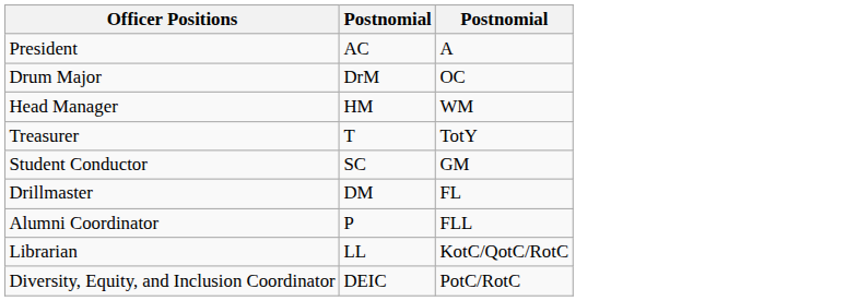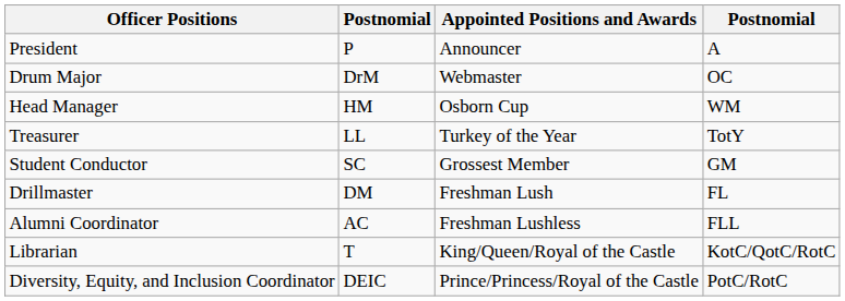+ column: Appointed Positions and Awards | Announcer | Webmaster | Osborn Cup | Turkey of the Year | Grossest Member | Freshman Lush | Freshman Lushless | King/Queen/Royal of the Castle | Prince/Princess/Royal of the Castle
President | column 2: AC -> P
Treasurer | column 2: T -> LL
Alumni Coordinator | column 2: P -> AC
Librarian | column 2: LL -> T
